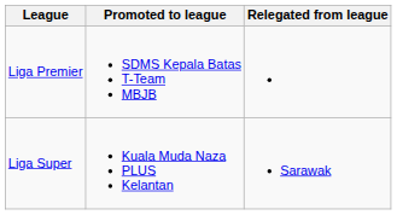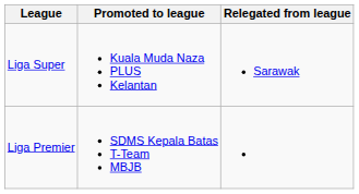rows swapped: Liga Super <-> Liga Premier
